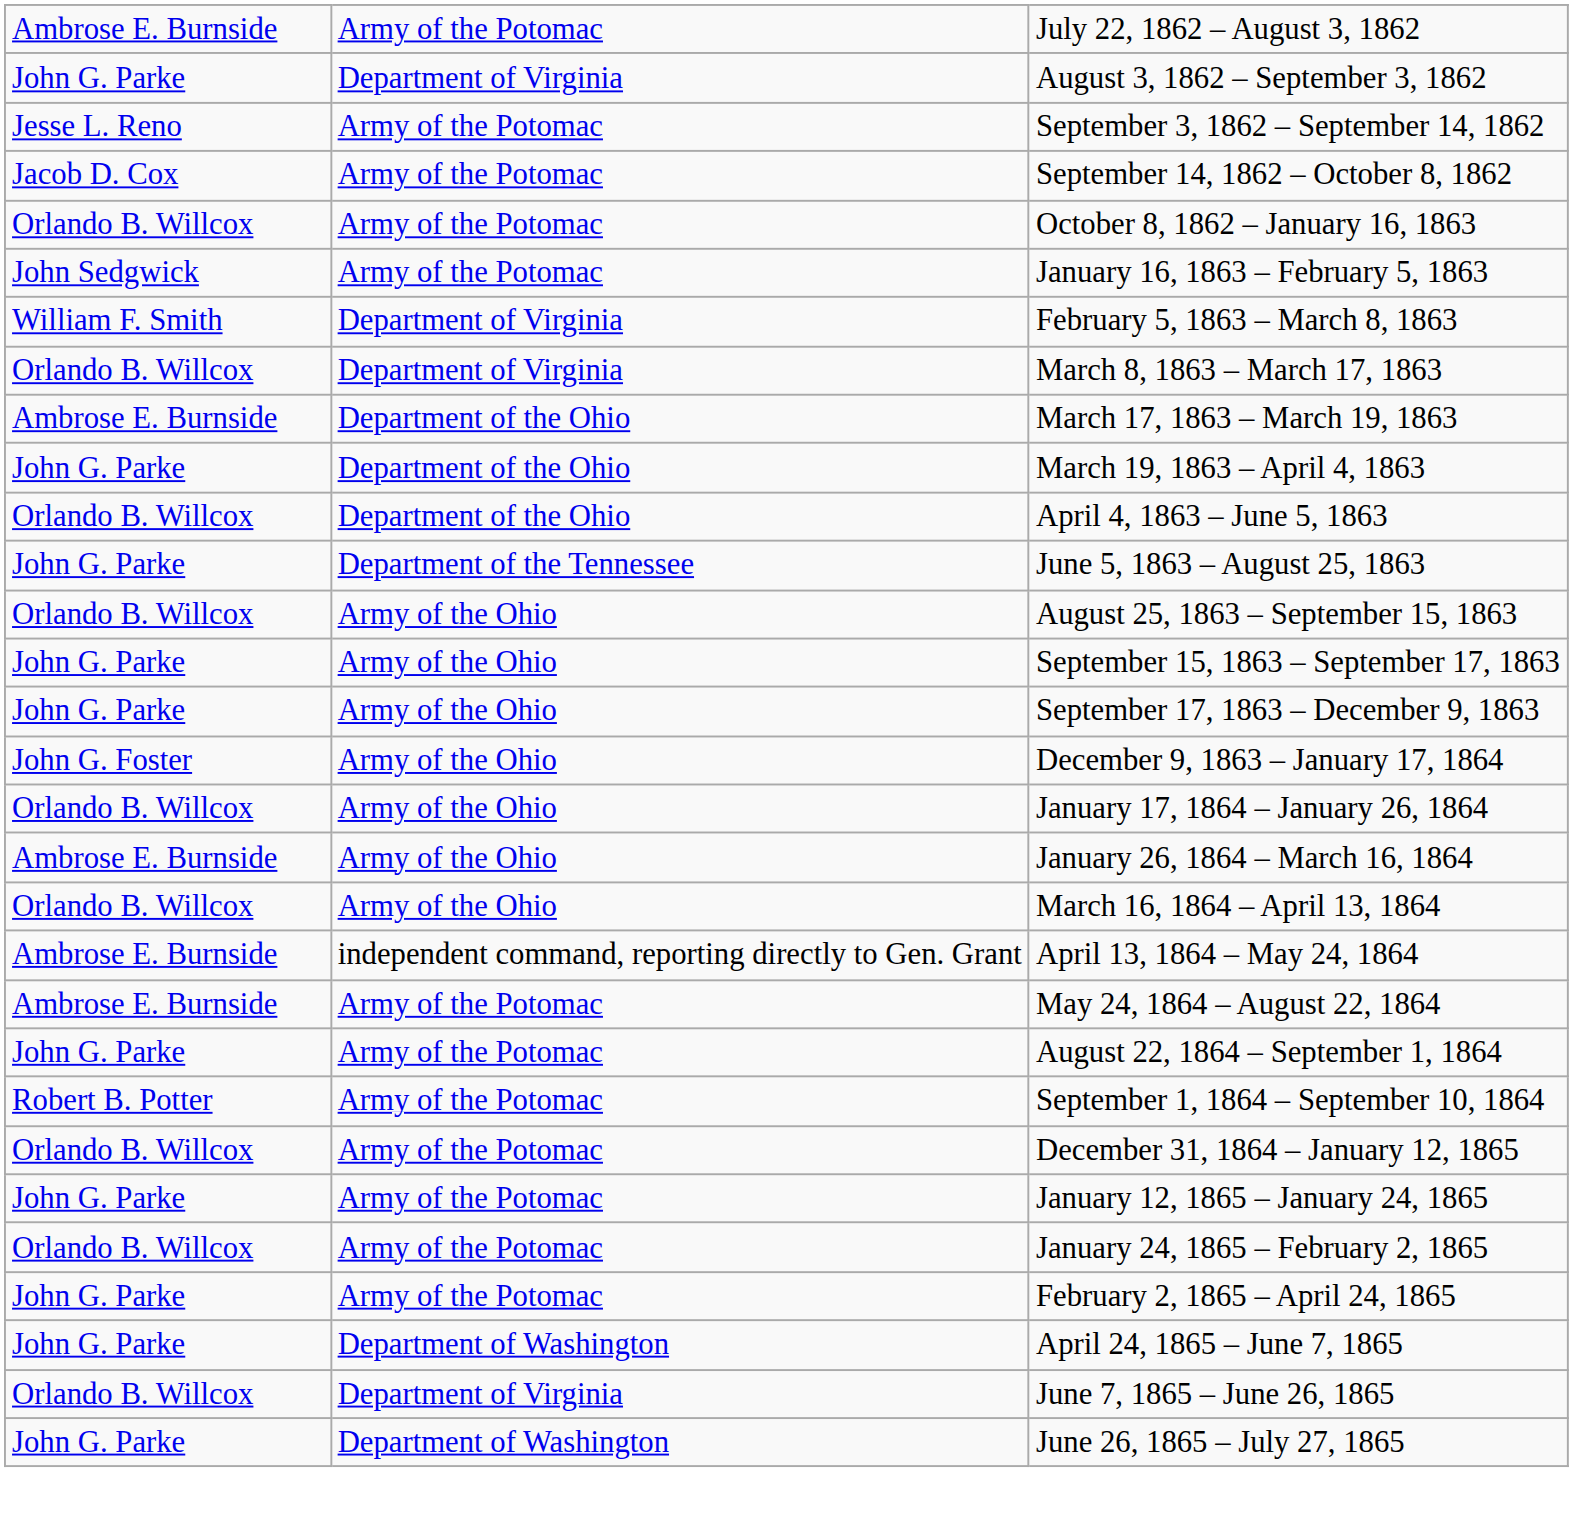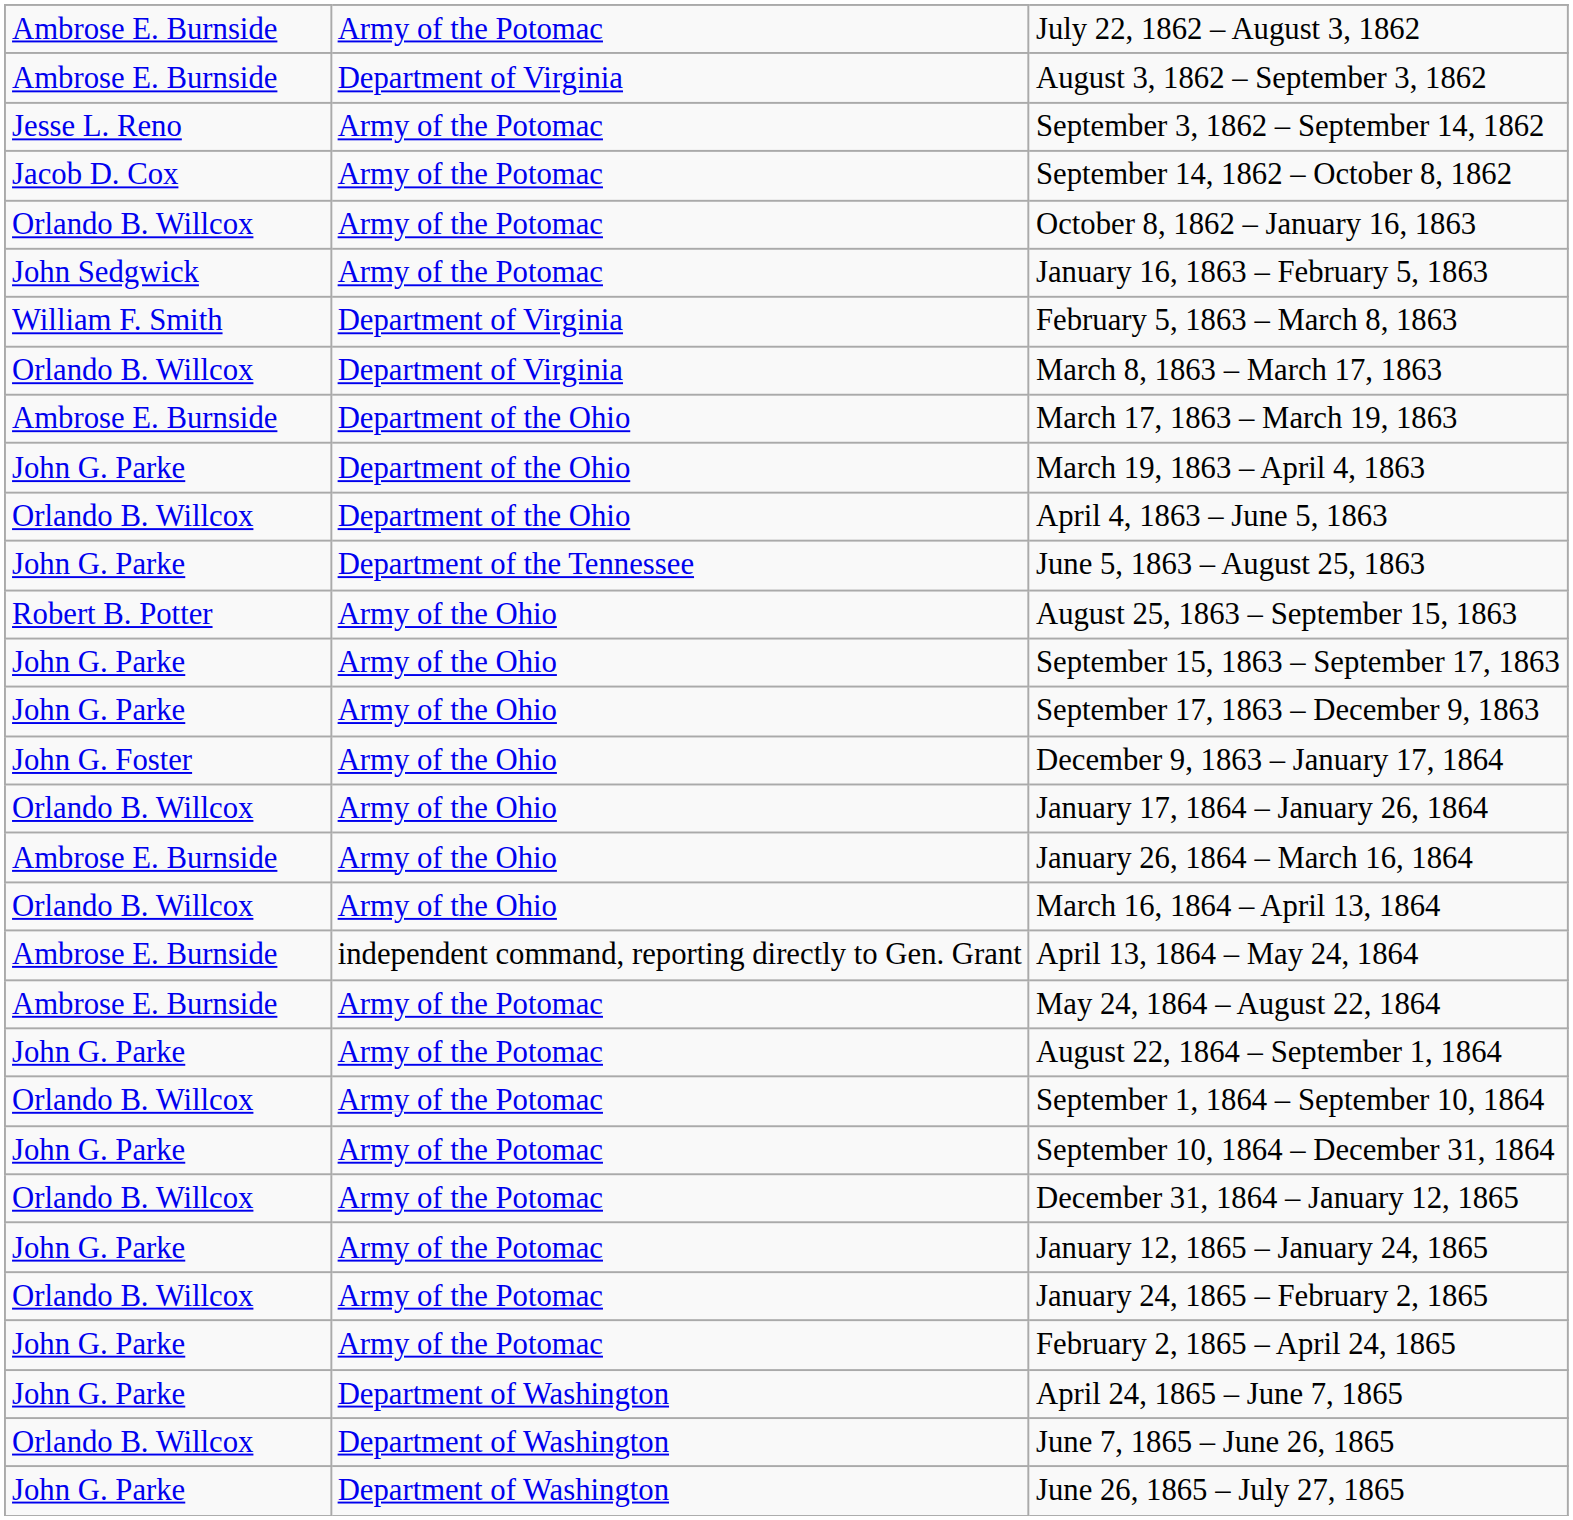August 3, 1862 – September 3, 1862 | column 1: John G. Parke -> Ambrose E. Burnside
August 25, 1863 – September 15, 1863 | column 1: Orlando B. Willcox -> Robert B. Potter
September 1, 1864 – September 10, 1864 | column 1: Robert B. Potter -> Orlando B. Willcox
+ row: John G. Parke | Army of the Potomac | September 10, 1864 – December 31, 1864
June 7, 1865 – June 26, 1865 | column 2: Department of Virginia -> Department of Washington
